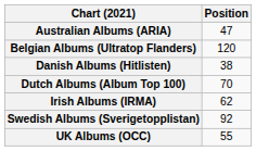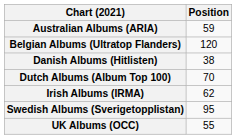Australian Albums (ARIA) | Position: 47 -> 59
Swedish Albums (Sverigetopplistan) | Position: 92 -> 95
